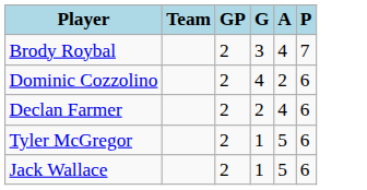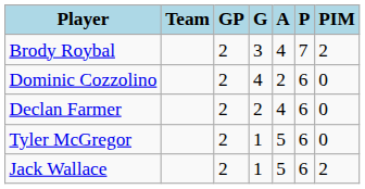+ column: PIM | 2 | 0 | 0 | 0 | 2
